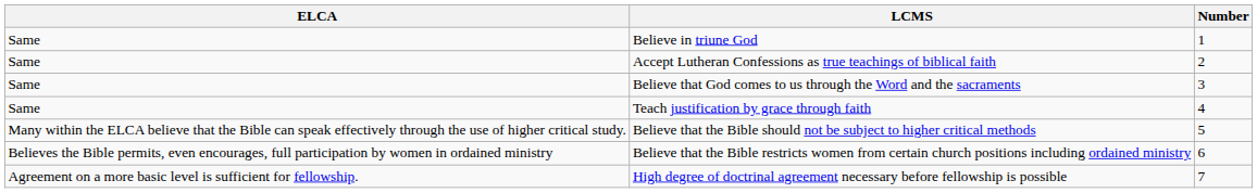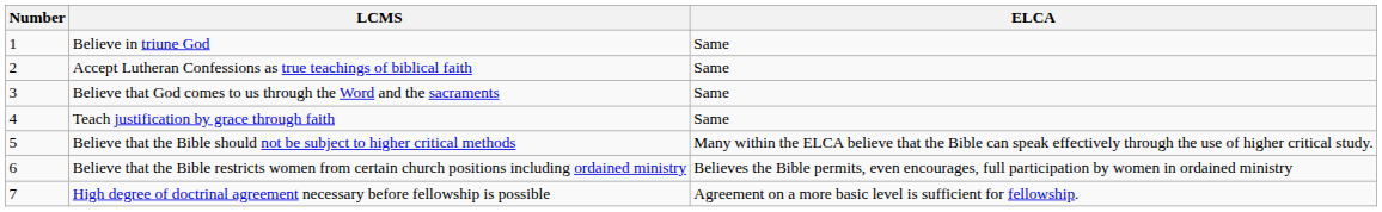columns swapped: Number <-> ELCA
